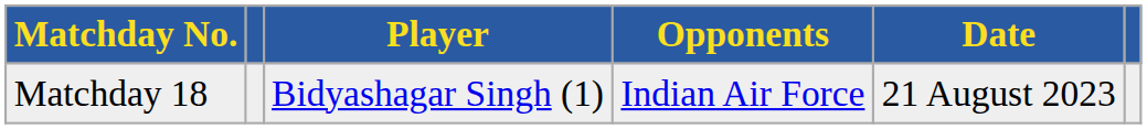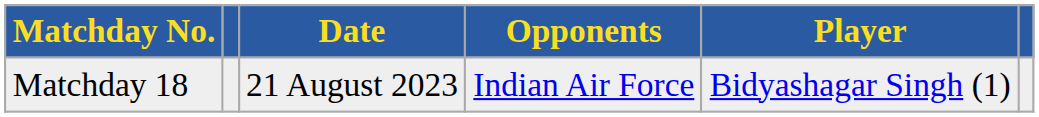columns swapped: Player <-> Date
